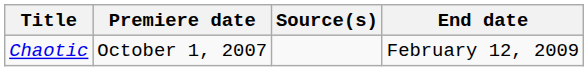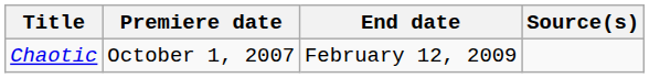columns swapped: End date <-> Source(s)
